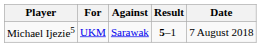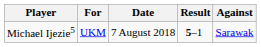columns swapped: Against <-> Date
